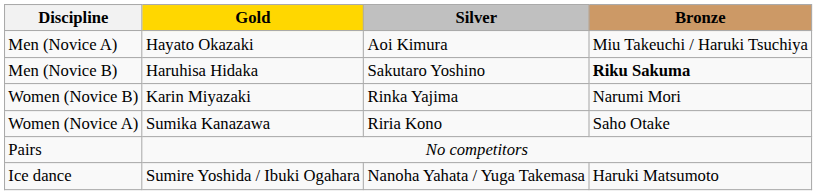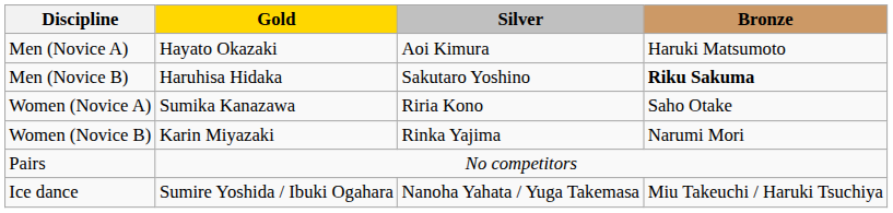Men (Novice A) | Bronze: Miu Takeuchi / Haruki Tsuchiya -> Haruki Matsumoto
rows swapped: Women (Novice A) <-> Women (Novice B)
Ice dance | Bronze: Haruki Matsumoto -> Miu Takeuchi / Haruki Tsuchiya
